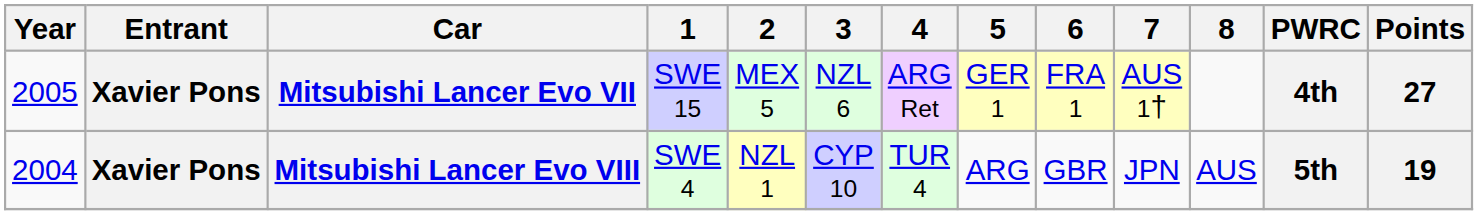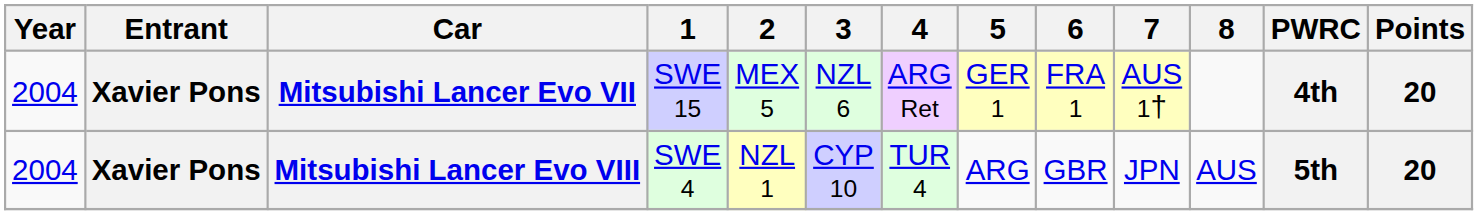Mitsubishi Lancer Evo VII | Year: 2005 -> 2004
Mitsubishi Lancer Evo VII | Points: 27 -> 20
Mitsubishi Lancer Evo VIII | Points: 19 -> 20
